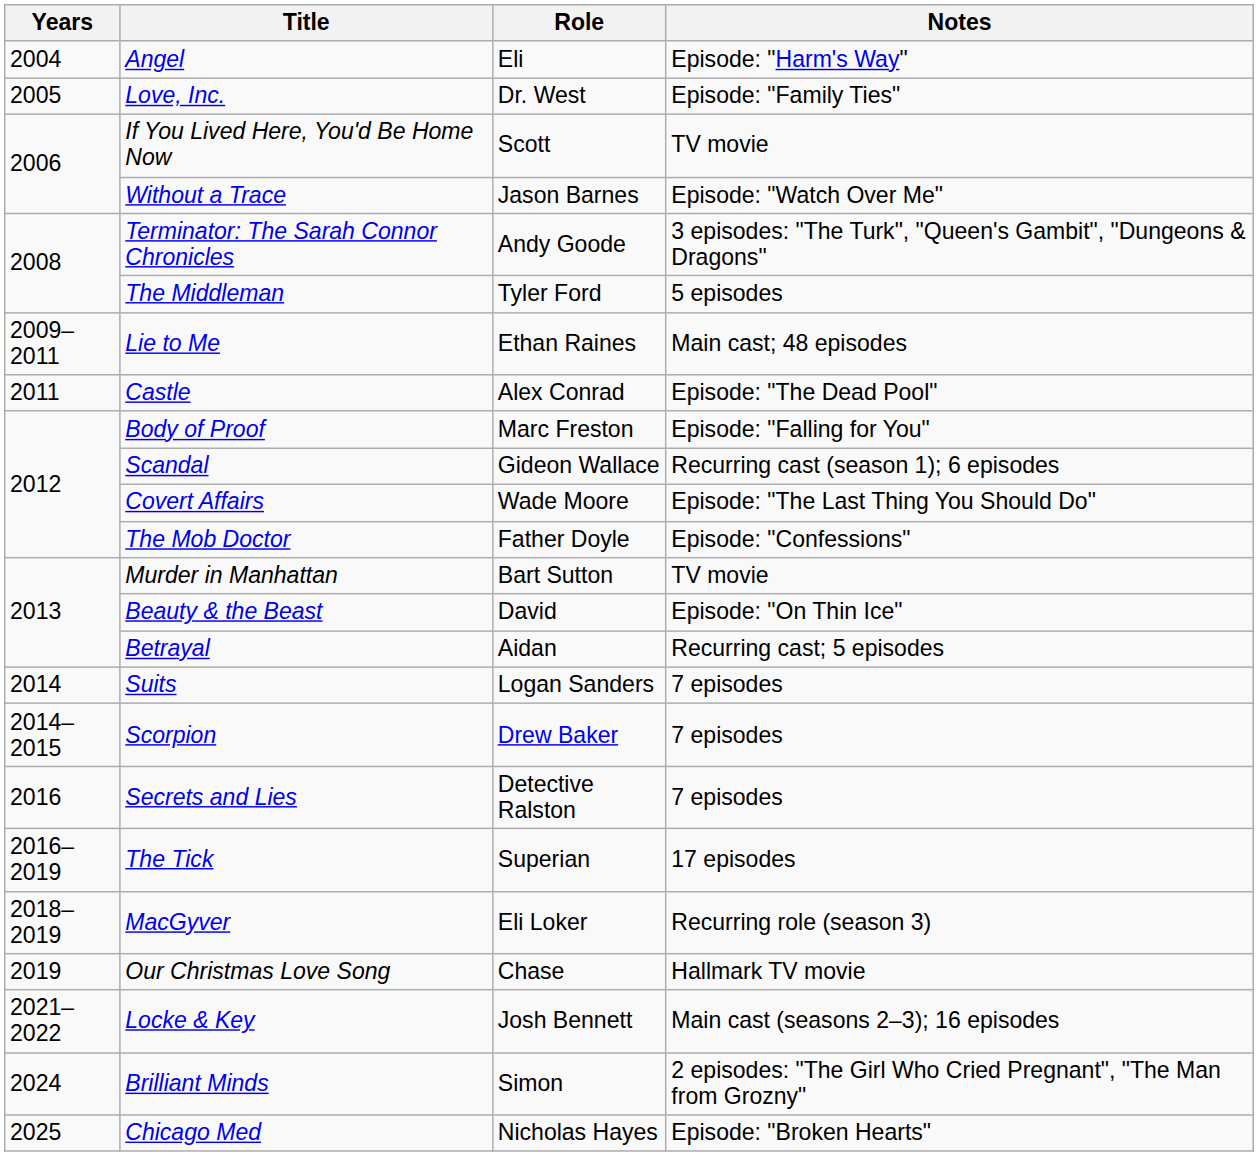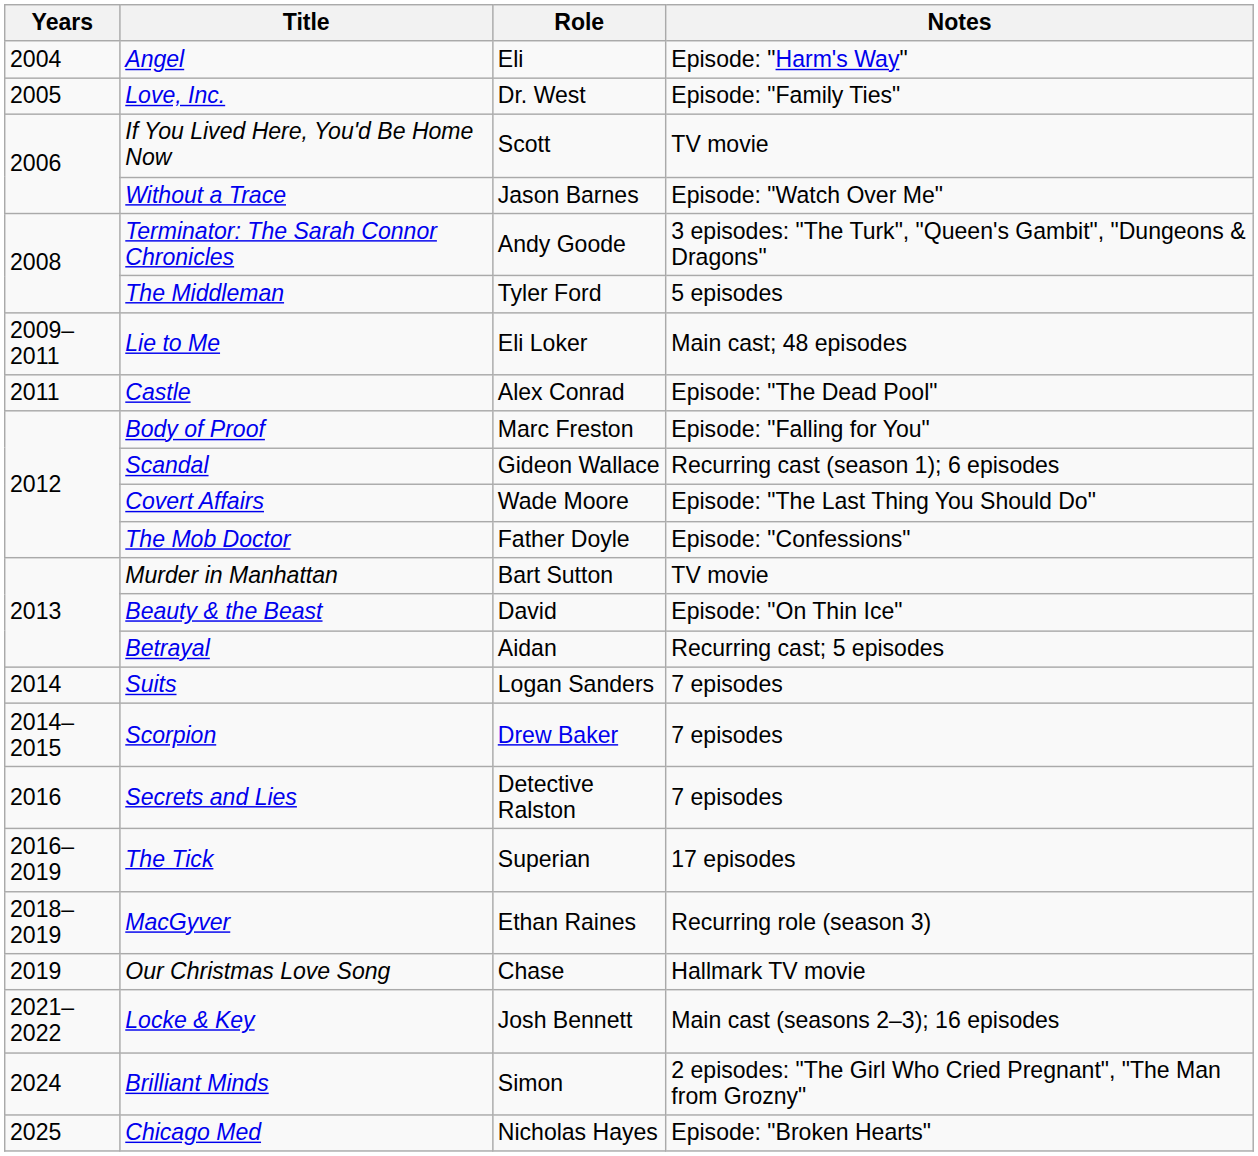Lie to Me | Role: Ethan Raines -> Eli Loker
MacGyver | Role: Eli Loker -> Ethan Raines
